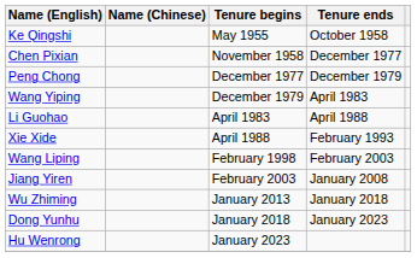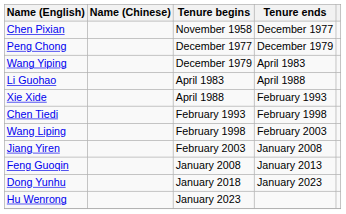- row: Ke Qingshi | May 1955 | October 1958
+ row: Chen Tiedi | February 1993 | February 1998
+ row: Feng Guoqin | January 2008 | January 2013
- row: Wu Zhiming | January 2013 | January 2018
